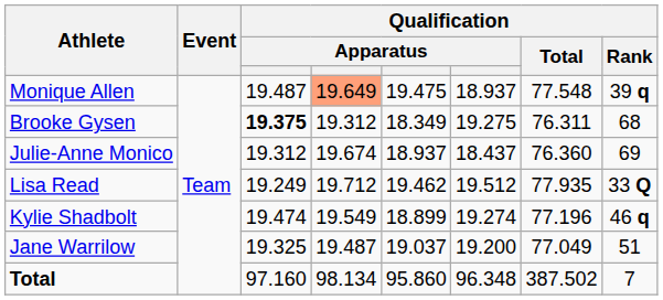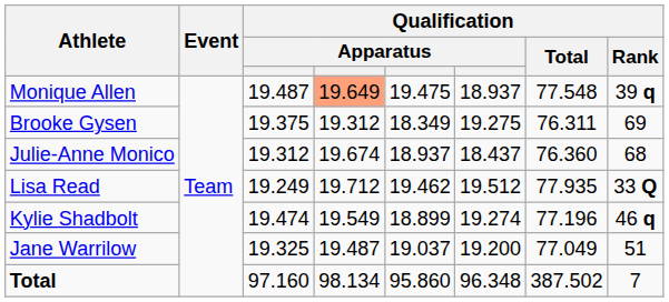Brooke Gysen | column 3: bold -> normal
Brooke Gysen | Qualification / Rank: 68 -> 69
Julie-Anne Monico | Qualification / Rank: 69 -> 68
